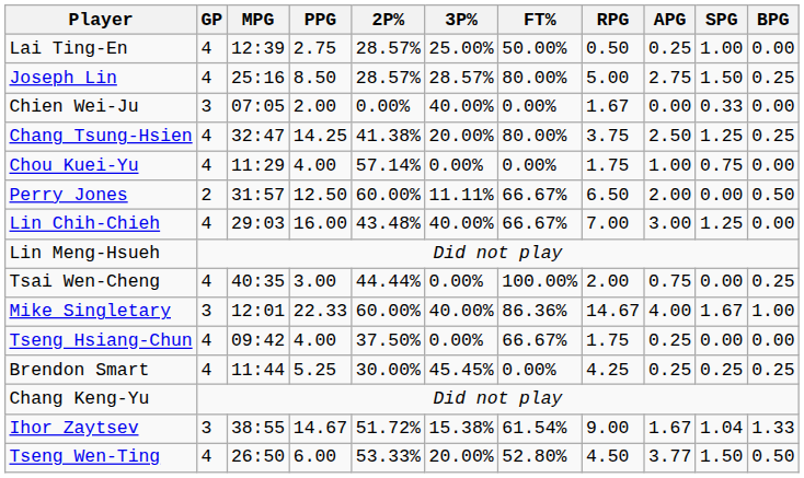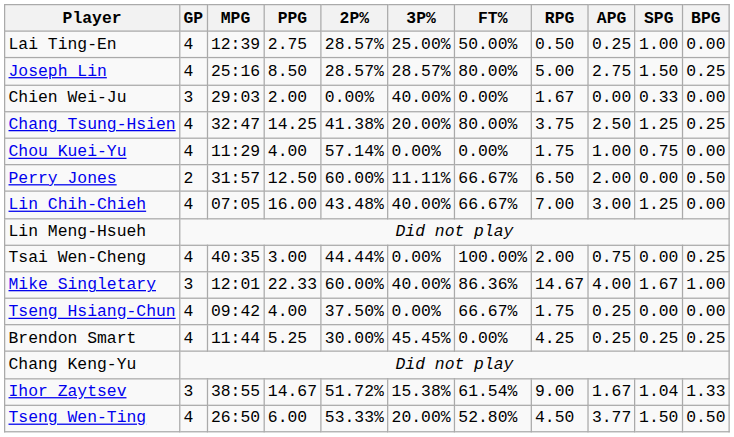Chien Wei-Ju | MPG: 07:05 -> 29:03
Lin Chih-Chieh | MPG: 29:03 -> 07:05
